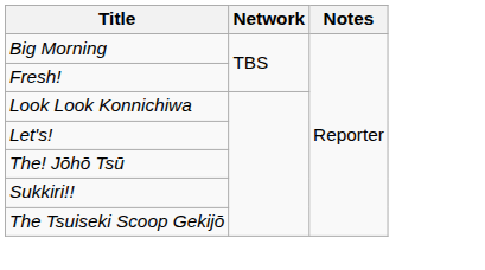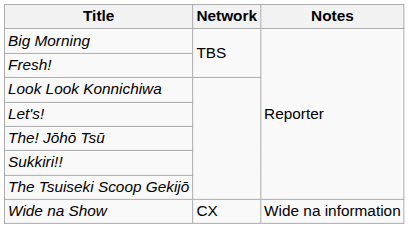+ row: Wide na Show | CX | Wide na information
